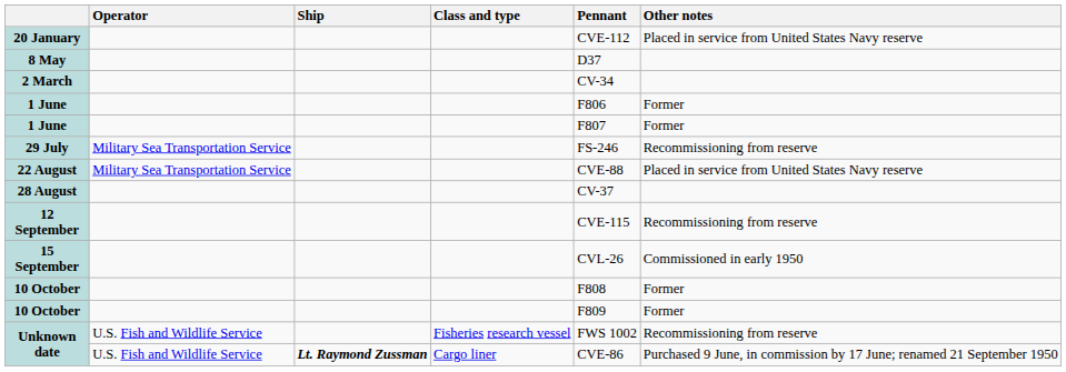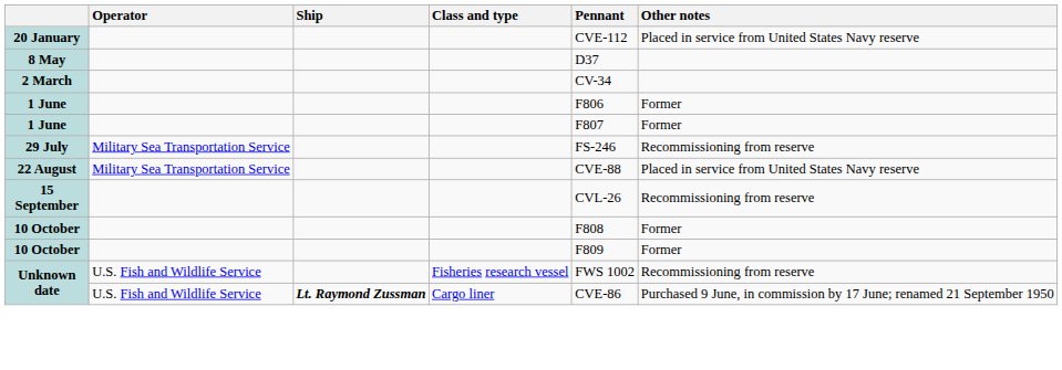- row: 28 August | CV-37
- row: 12 September | CVE-115 | Recommissioning from reserve
15 September | Other notes: Commissioned in early 1950 -> Recommissioning from reserve
